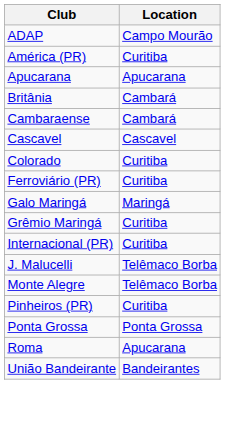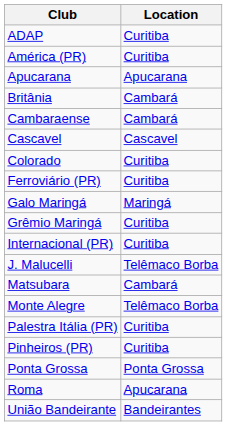ADAP | Location: Campo Mourão -> Curitiba
+ row: Matsubara | Cambará
+ row: Palestra Itália (PR) | Curitiba
